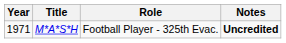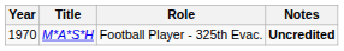M*A*S*H | Year: 1971 -> 1970
